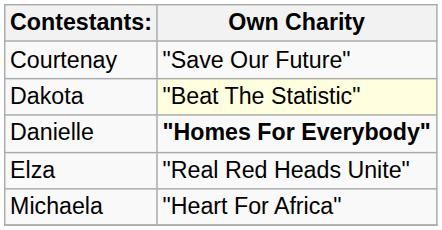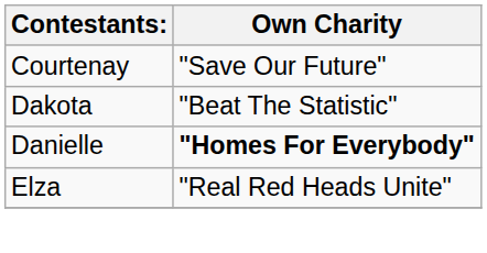Dakota | Own Charity: lightyellow background -> no background
- row: Michaela | "Heart For Africa"
